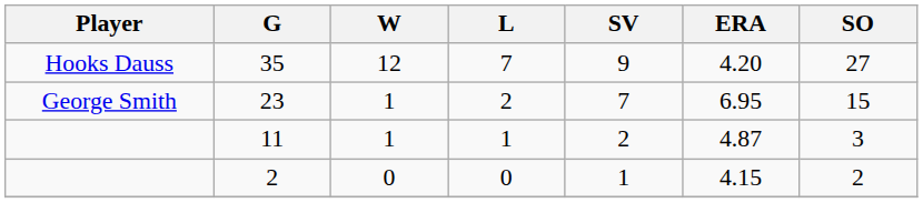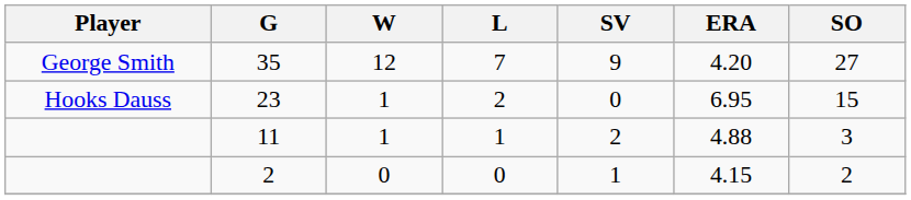35 | Player: Hooks Dauss -> George Smith
23 | Player: George Smith -> Hooks Dauss
23 | SV: 7 -> 0
11 | ERA: 4.87 -> 4.88
